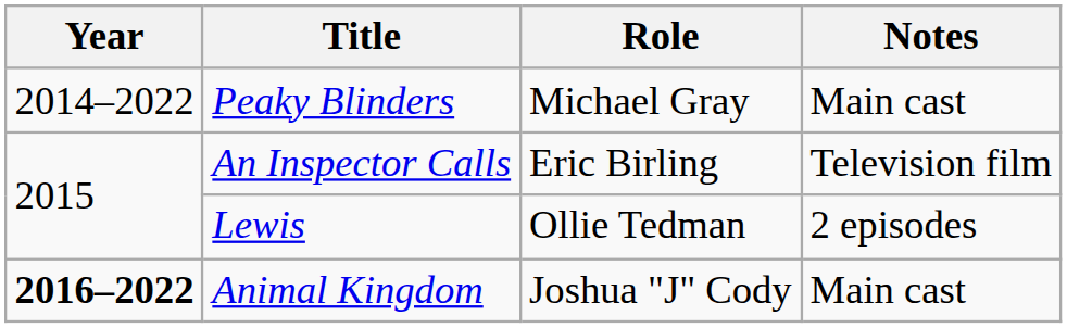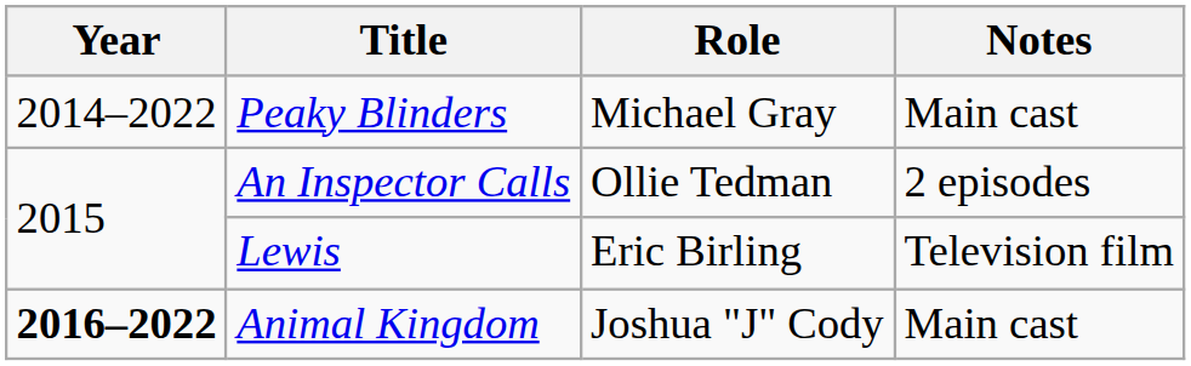An Inspector Calls | Role: Eric Birling -> Ollie Tedman
An Inspector Calls | Notes: Television film -> 2 episodes
Lewis | Role: Ollie Tedman -> Eric Birling
Lewis | Notes: 2 episodes -> Television film
